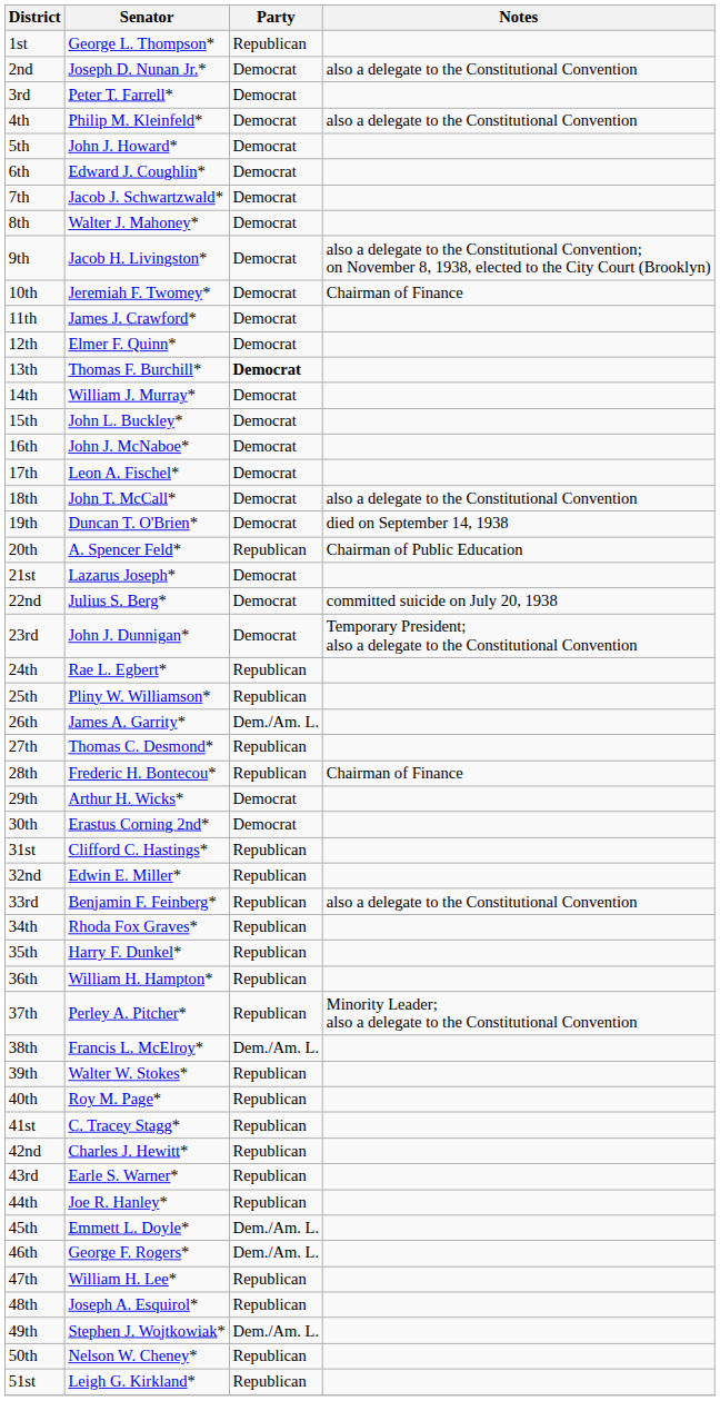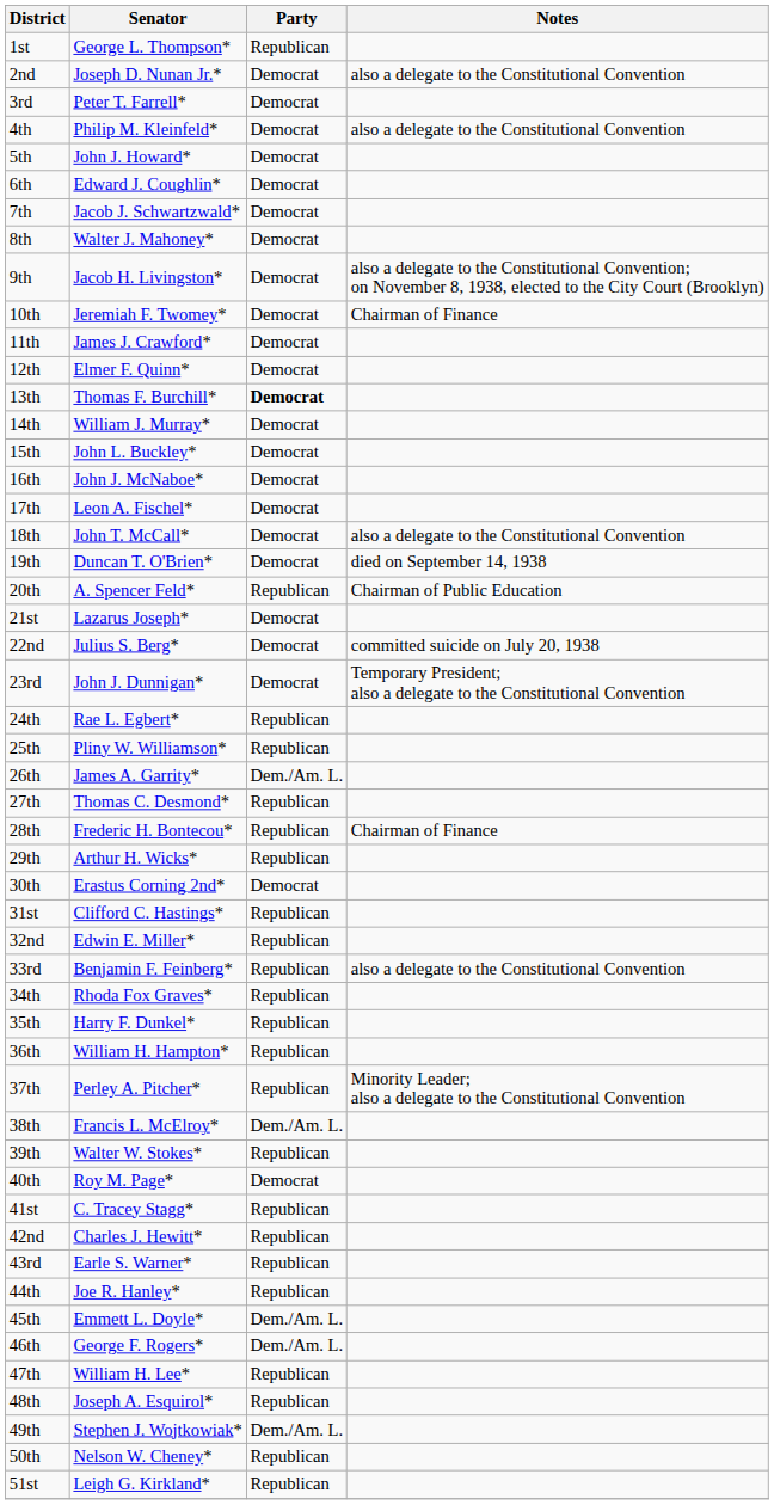29th | Party: Democrat -> Republican
40th | Party: Republican -> Democrat
